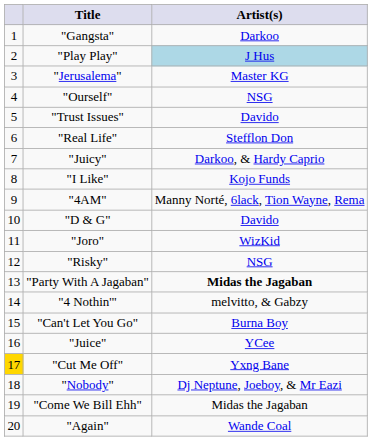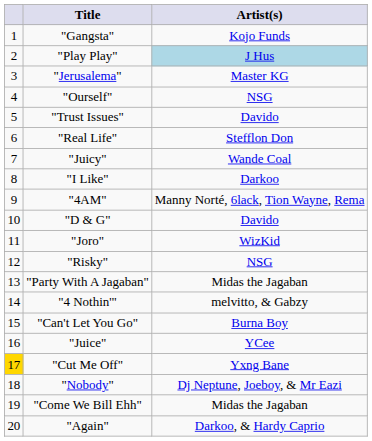"Gangsta" | Artist(s): Darkoo -> Kojo Funds
"Juicy" | Artist(s): Darkoo, & Hardy Caprio -> Wande Coal
"I Like" | Artist(s): Kojo Funds -> Darkoo
"Party With A Jagaban" | Artist(s): bold -> normal
"Again" | Artist(s): Wande Coal -> Darkoo, & Hardy Caprio
